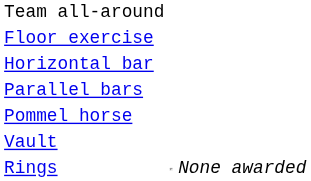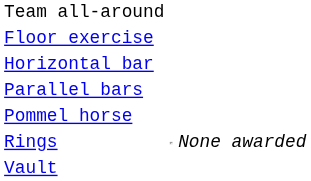rows swapped: Rings <-> Vault
